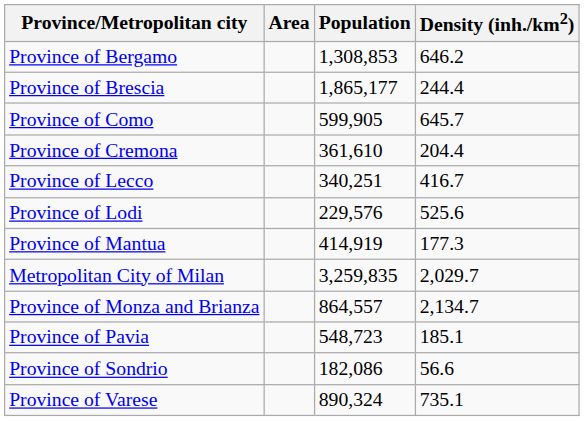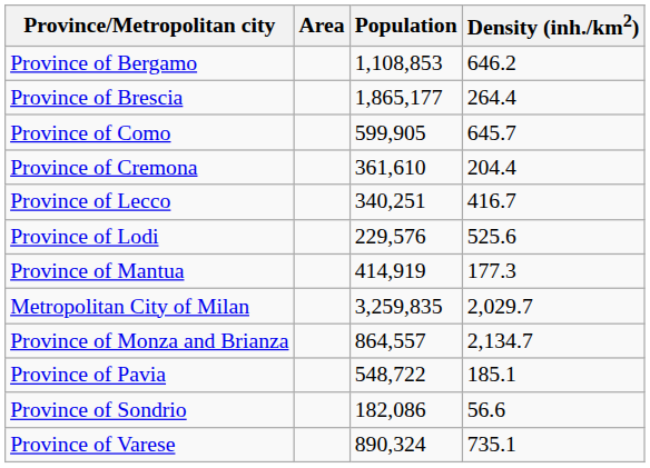Province of Bergamo | Population: 1,308,853 -> 1,108,853
Province of Brescia | Density (inh./km2): 244.4 -> 264.4
Province of Pavia | Population: 548,723 -> 548,722
